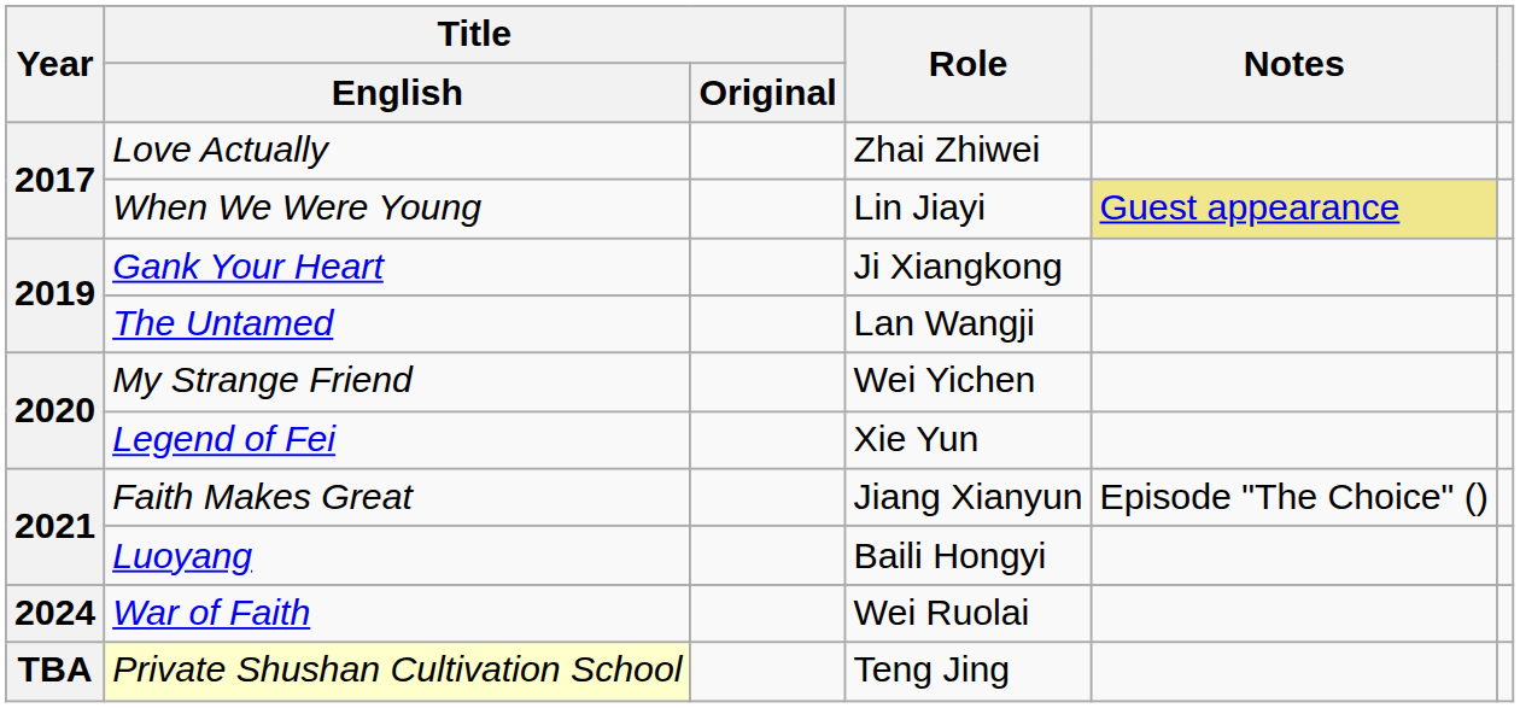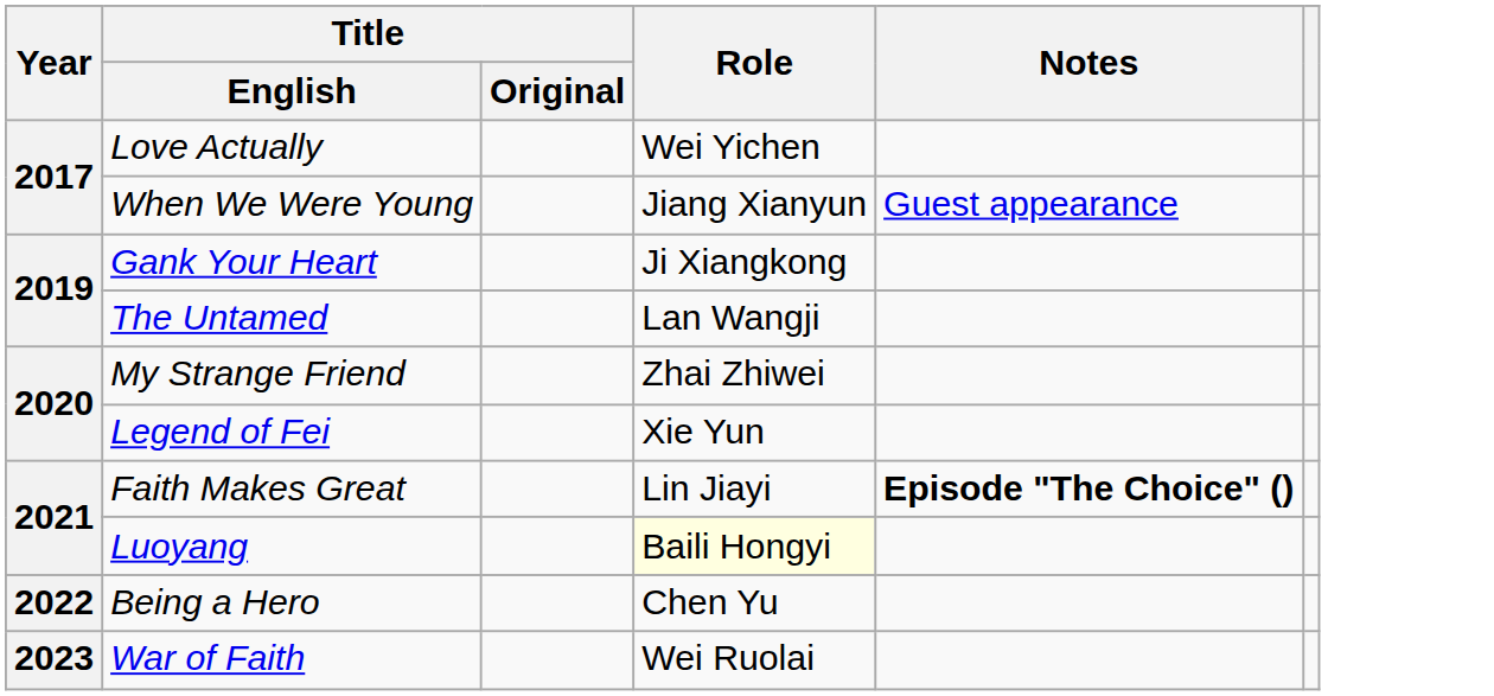Love Actually | Role: Zhai Zhiwei -> Wei Yichen
When We Were Young | Role: Lin Jiayi -> Jiang Xianyun
When We Were Young | Notes: khaki background -> no background
My Strange Friend | Role: Wei Yichen -> Zhai Zhiwei
Faith Makes Great | Role: Jiang Xianyun -> Lin Jiayi
Faith Makes Great | Notes: normal -> bold
Luoyang | Role: no background -> lightyellow background
+ row: 2022 | Being a Hero | Chen Yu
War of Faith | Year: 2024 -> 2023
- row: TBA | Private Shushan Cultivation School | Teng Jing
